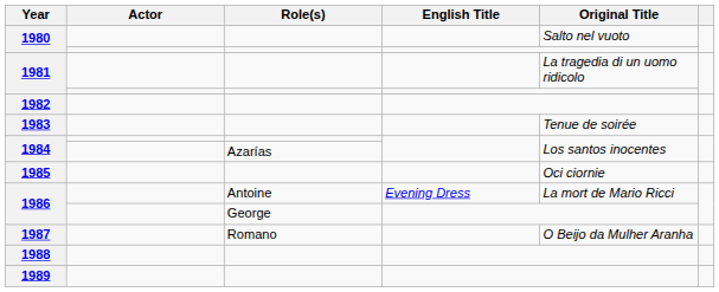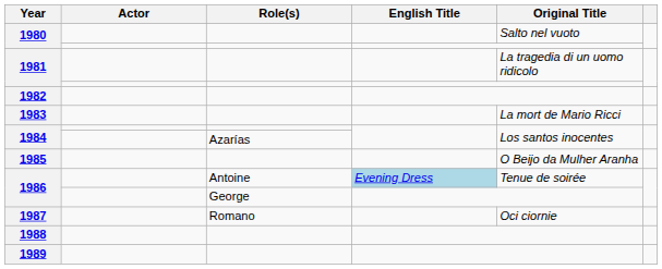1983 | Original Title: Tenue de soirée -> La mort de Mario Ricci
1985 | Original Title: Oci ciornie -> O Beijo da Mulher Aranha
1986 / Antoine | English Title: no background -> lightblue background
1986 / Antoine | Original Title: La mort de Mario Ricci -> Tenue de soirée
1987 | Original Title: O Beijo da Mulher Aranha -> Oci ciornie
